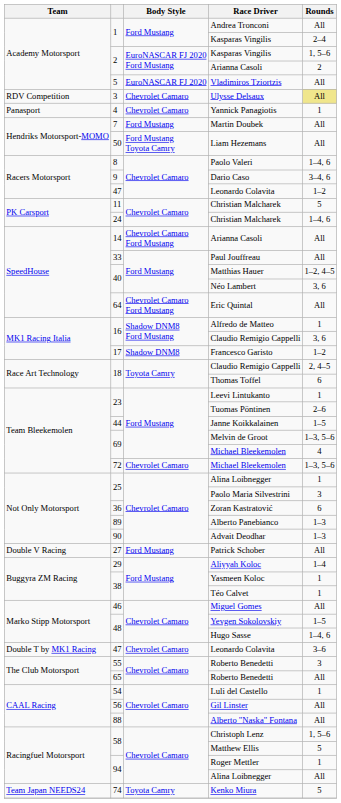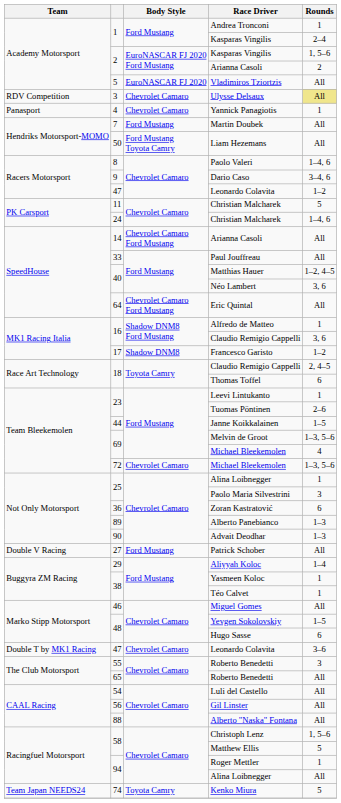Andrea Tronconi | Rounds: All -> 1
Hugo Sasse | Rounds: 1–4, 6 -> 6
Luli del Castello | Rounds: 1 -> All
